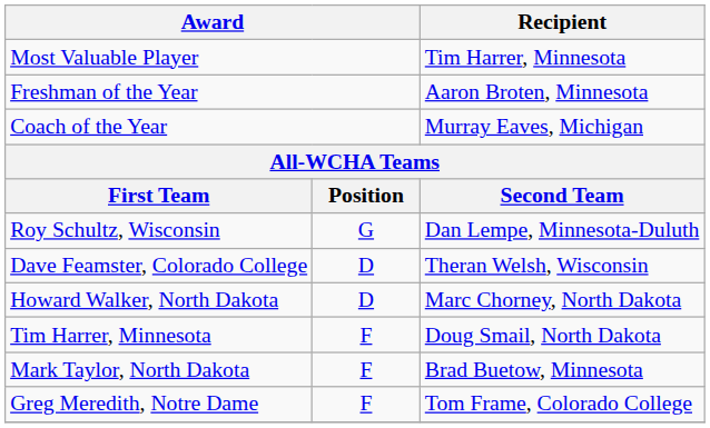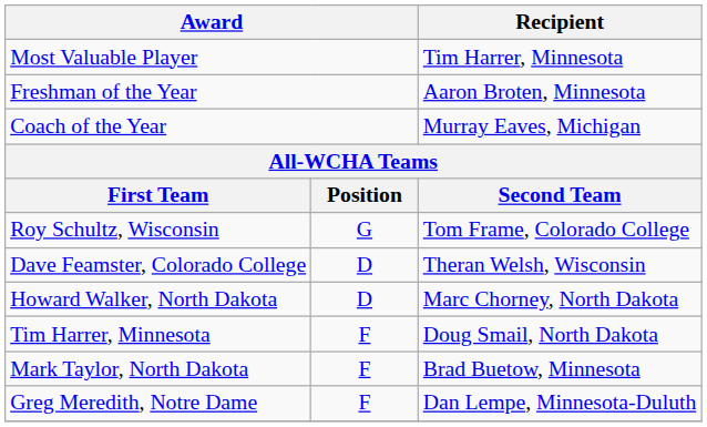Roy Schultz, Wisconsin | Recipient: Dan Lempe, Minnesota-Duluth -> Tom Frame, Colorado College
Greg Meredith, Notre Dame | Recipient: Tom Frame, Colorado College -> Dan Lempe, Minnesota-Duluth
